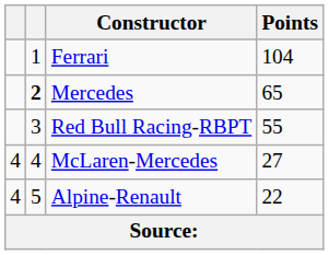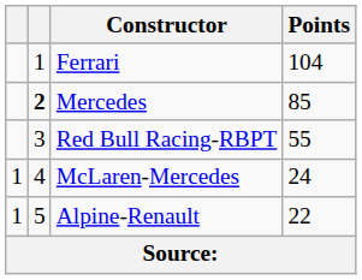Mercedes | Points: 65 -> 85
McLaren-Mercedes | column 1: 4 -> 1
McLaren-Mercedes | Points: 27 -> 24
Alpine-Renault | column 1: 4 -> 1
